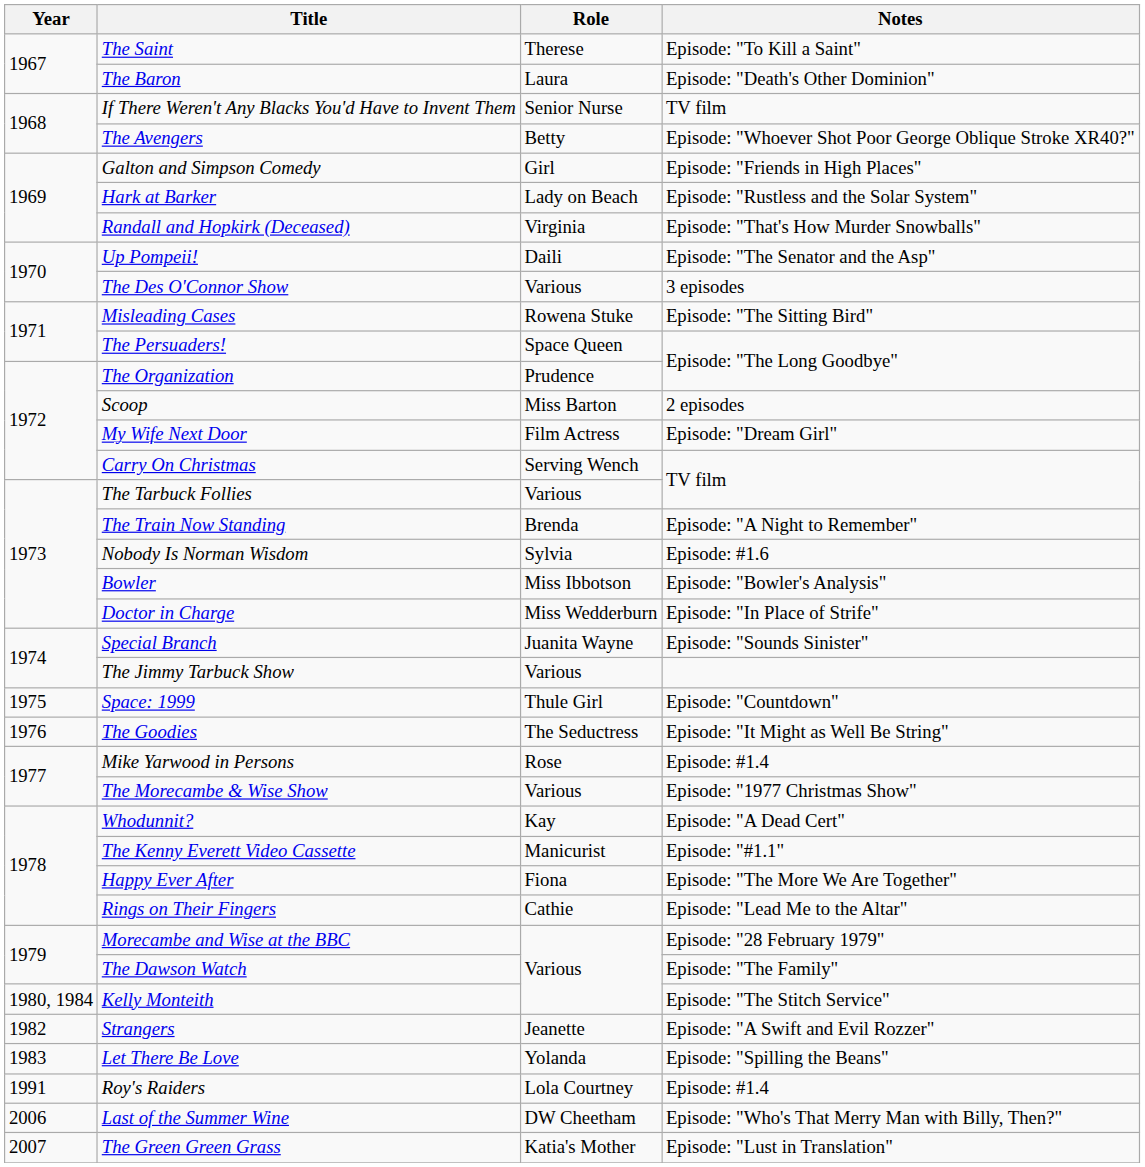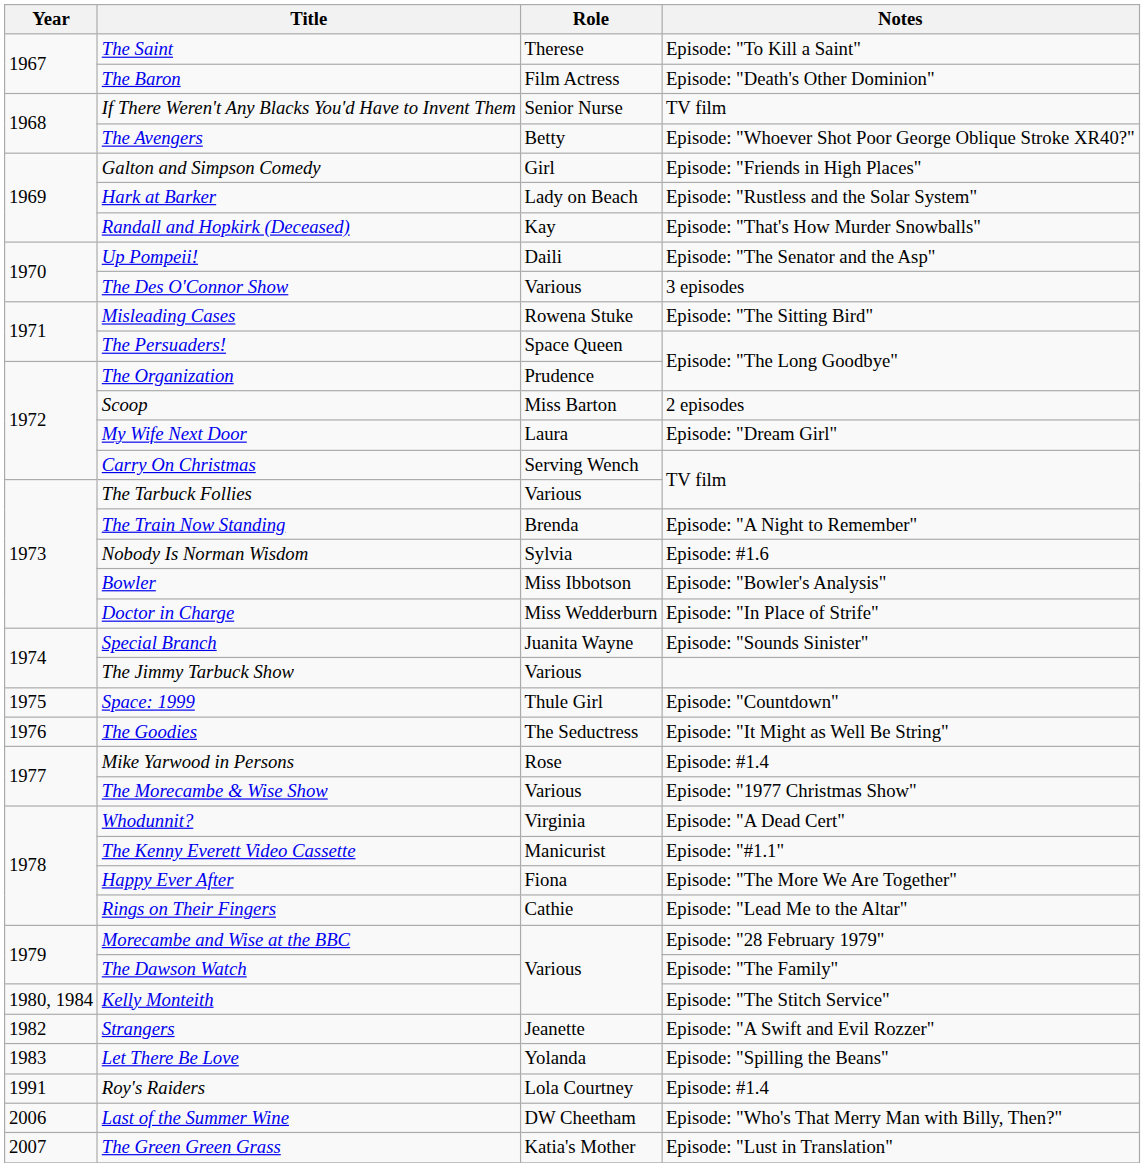The Baron | Role: Laura -> Film Actress
Randall and Hopkirk (Deceased) | Role: Virginia -> Kay
My Wife Next Door | Role: Film Actress -> Laura
Whodunnit? | Role: Kay -> Virginia
